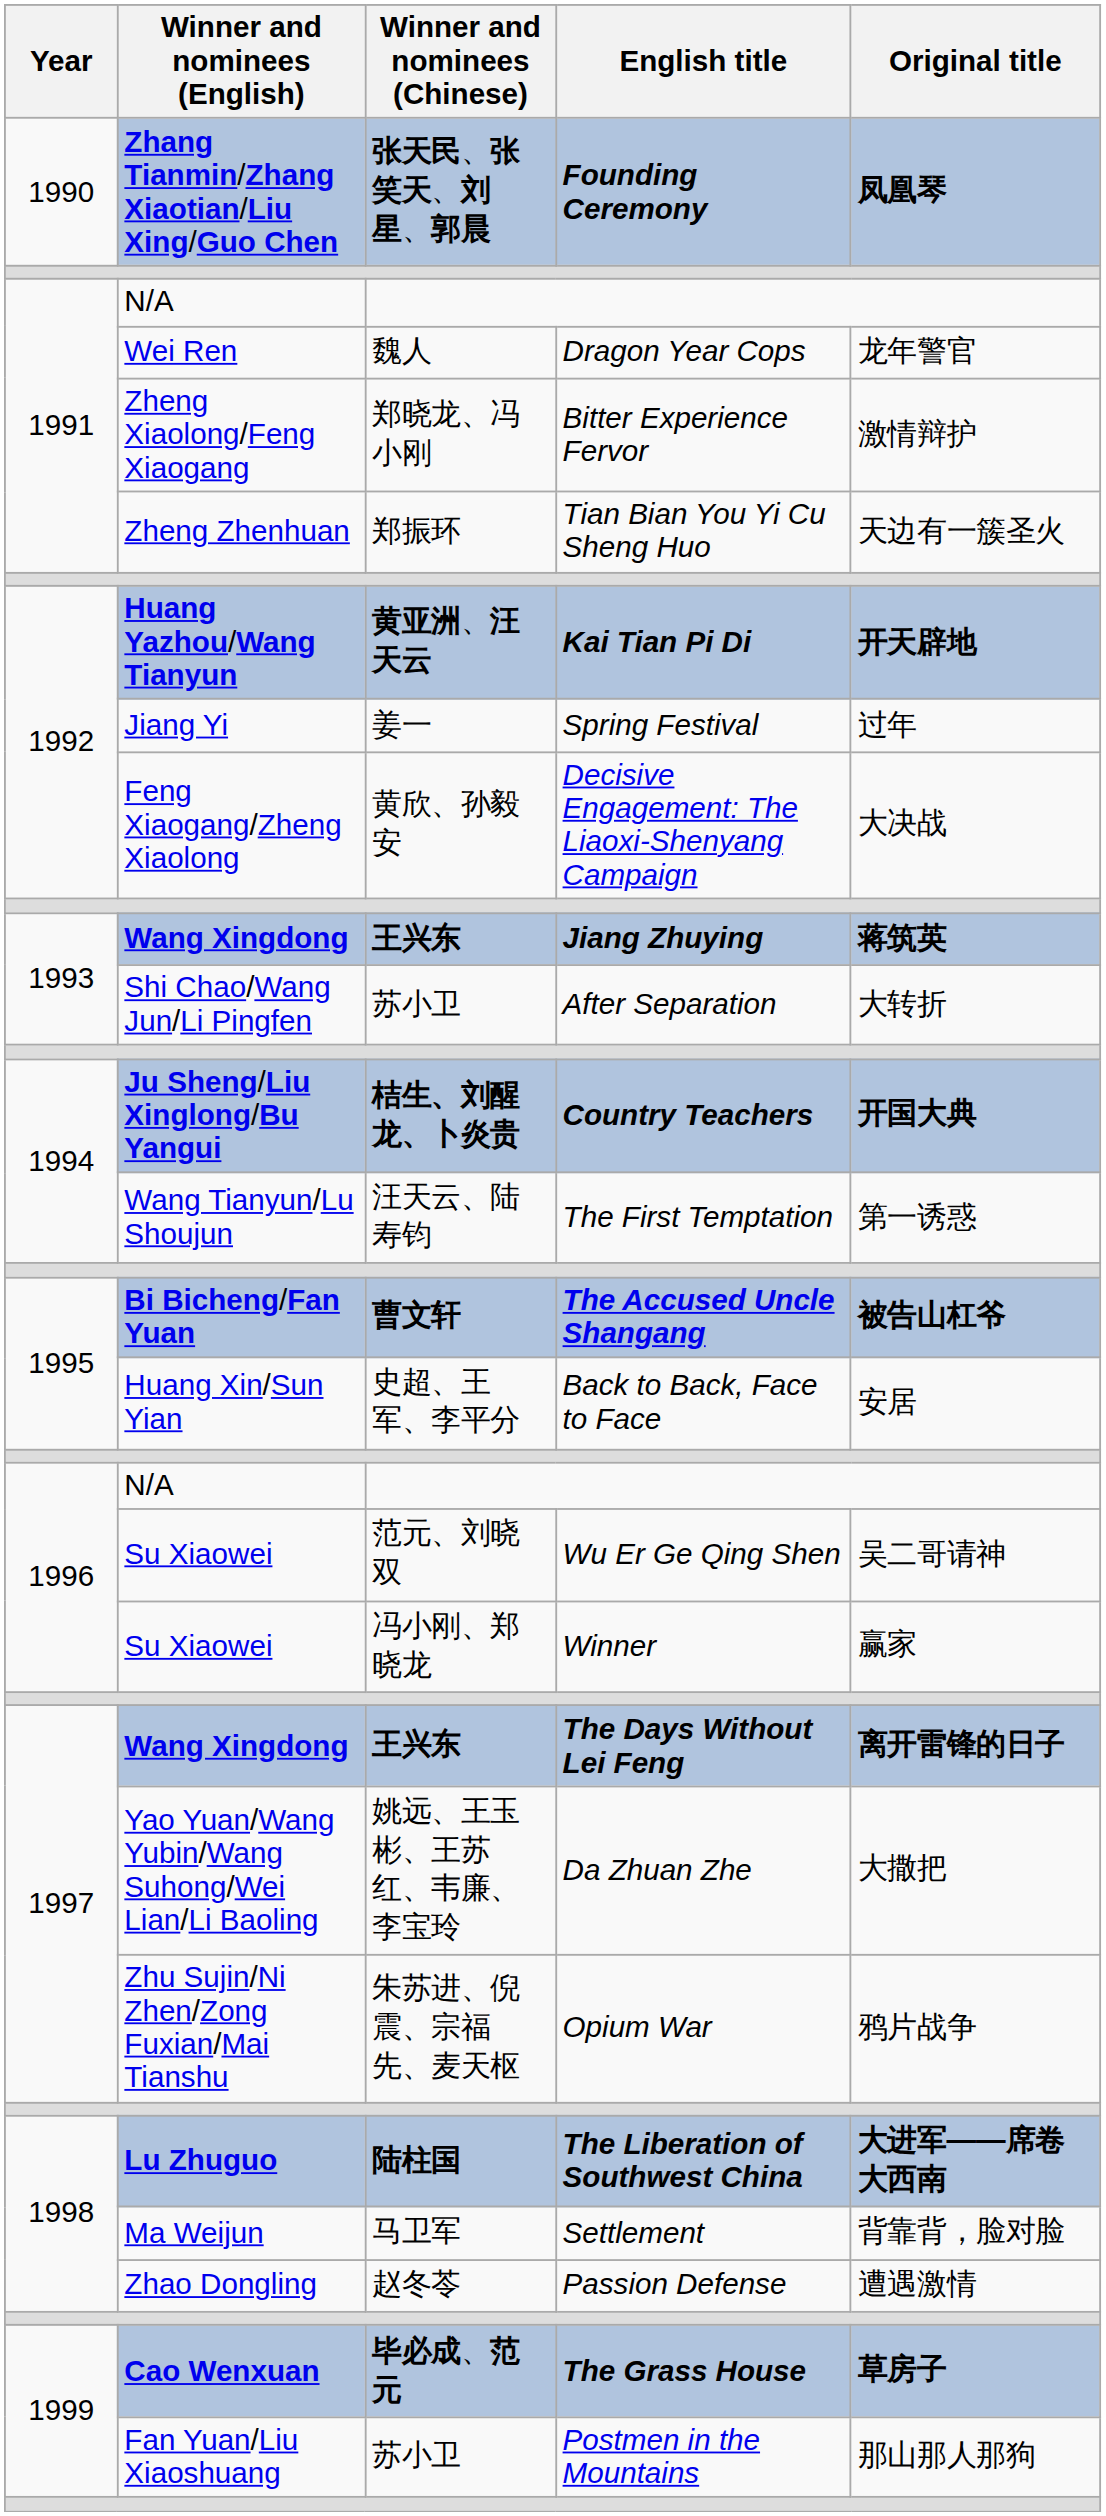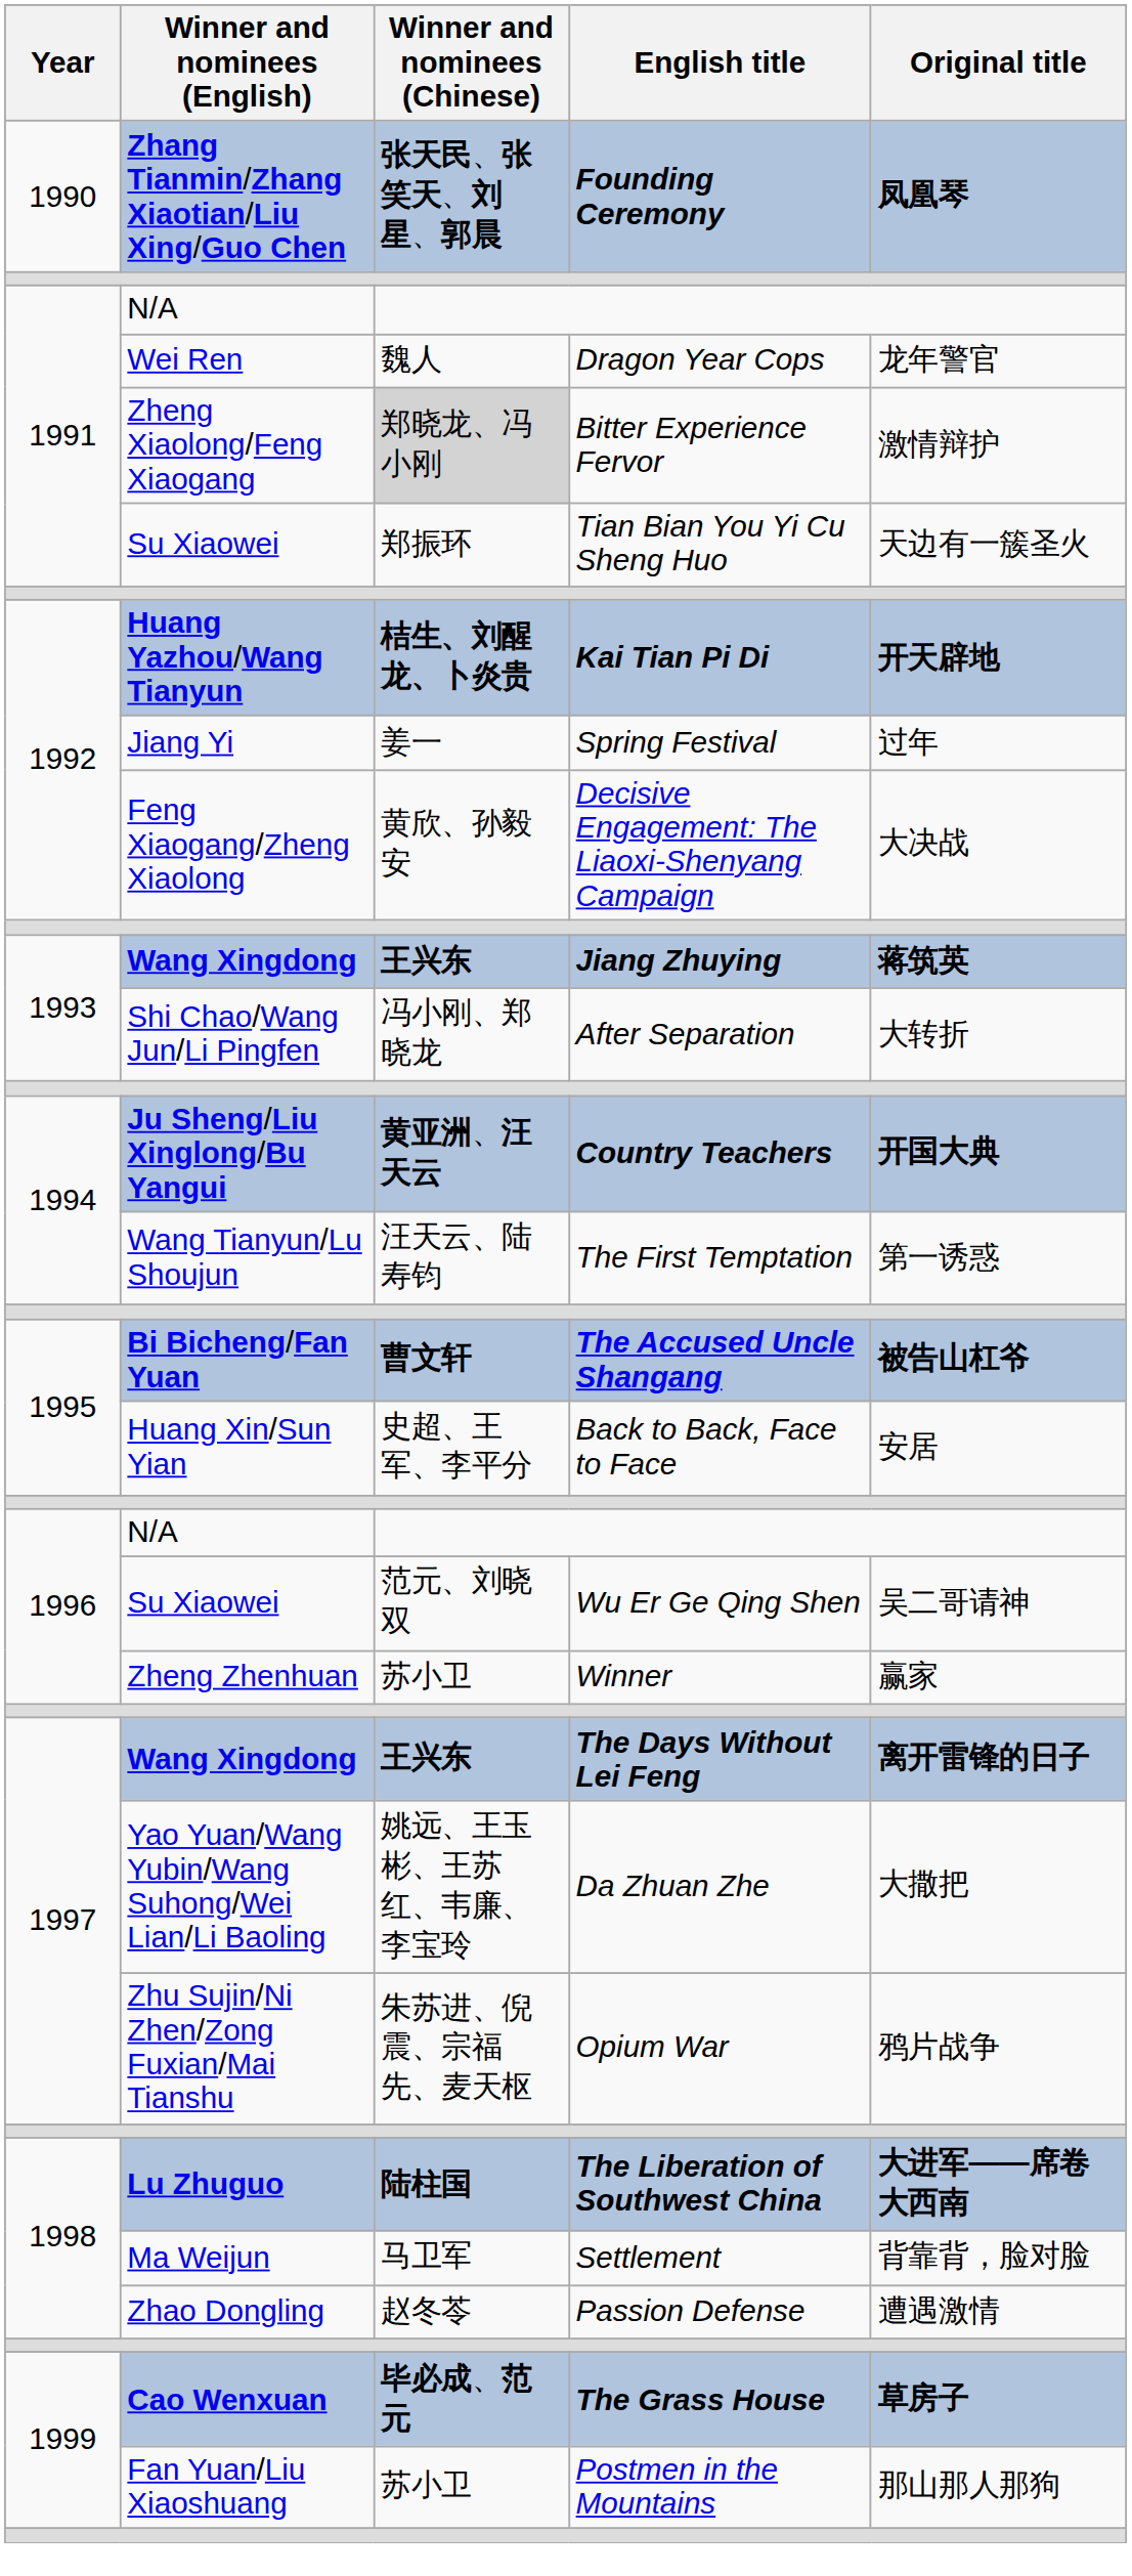Bitter Experience Fervor | Winner and nominees (Chinese): no background -> lightgrey background
Tian Bian You Yi Cu Sheng Huo | Winner and nominees (English): Zheng Zhenhuan -> Su Xiaowei
Kai Tian Pi Di | Winner and nominees (Chinese): 黄亚洲、汪天云 -> 桔生、刘醒龙、卜炎贵
After Separation | Winner and nominees (Chinese): 苏小卫 -> 冯小刚、郑晓龙
Country Teachers | Winner and nominees (Chinese): 桔生、刘醒龙、卜炎贵 -> 黄亚洲、汪天云
Winner | Winner and nominees (English): Su Xiaowei -> Zheng Zhenhuan
Winner | Winner and nominees (Chinese): 冯小刚、郑晓龙 -> 苏小卫
